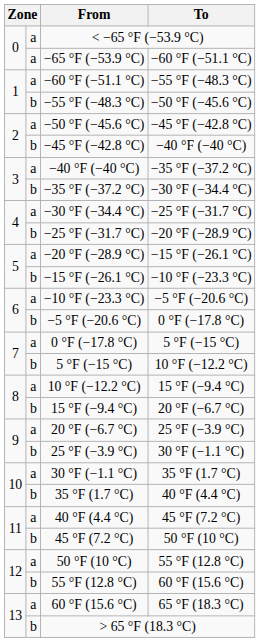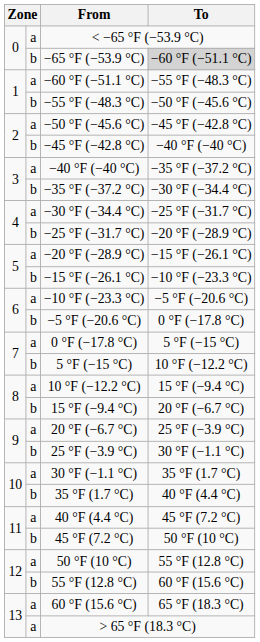−65 °F (−53.9 °C) | column 2: a -> b
−65 °F (−53.9 °C) | To: no background -> lightgrey background
> 65 °F (18.3 °C) | column 2: b -> a
